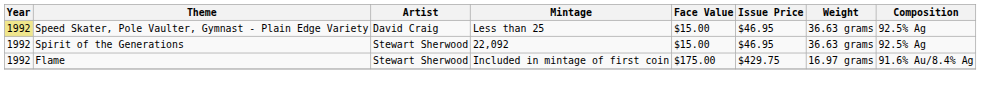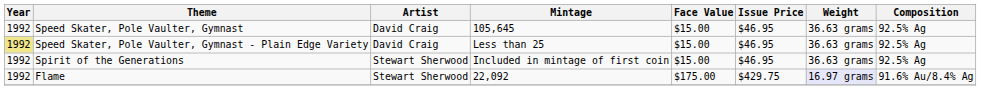+ row: 1992 | Speed Skater, Pole Vaulter, Gymnast | David Craig | 105,645 | $15.00 | $46.95 | 36.63 grams | 92.5% Ag
Spirit of the Generations | Mintage: 22,092 -> Included in mintage of first coin
Flame | Mintage: Included in mintage of first coin -> 22,092
Flame | Weight: no background -> lavender background
